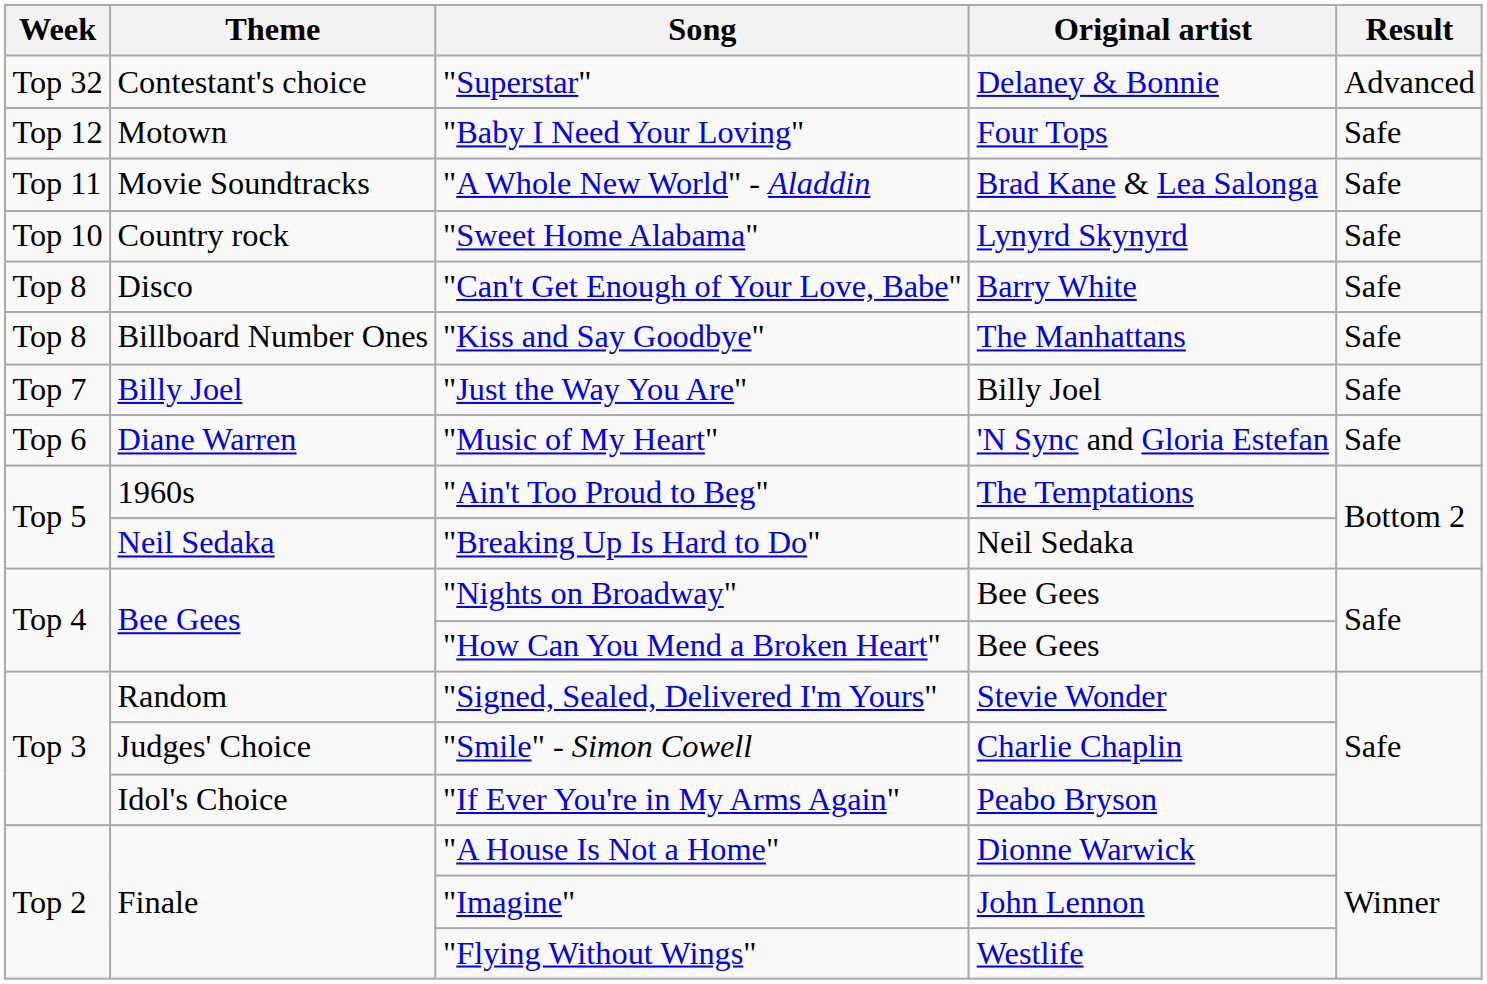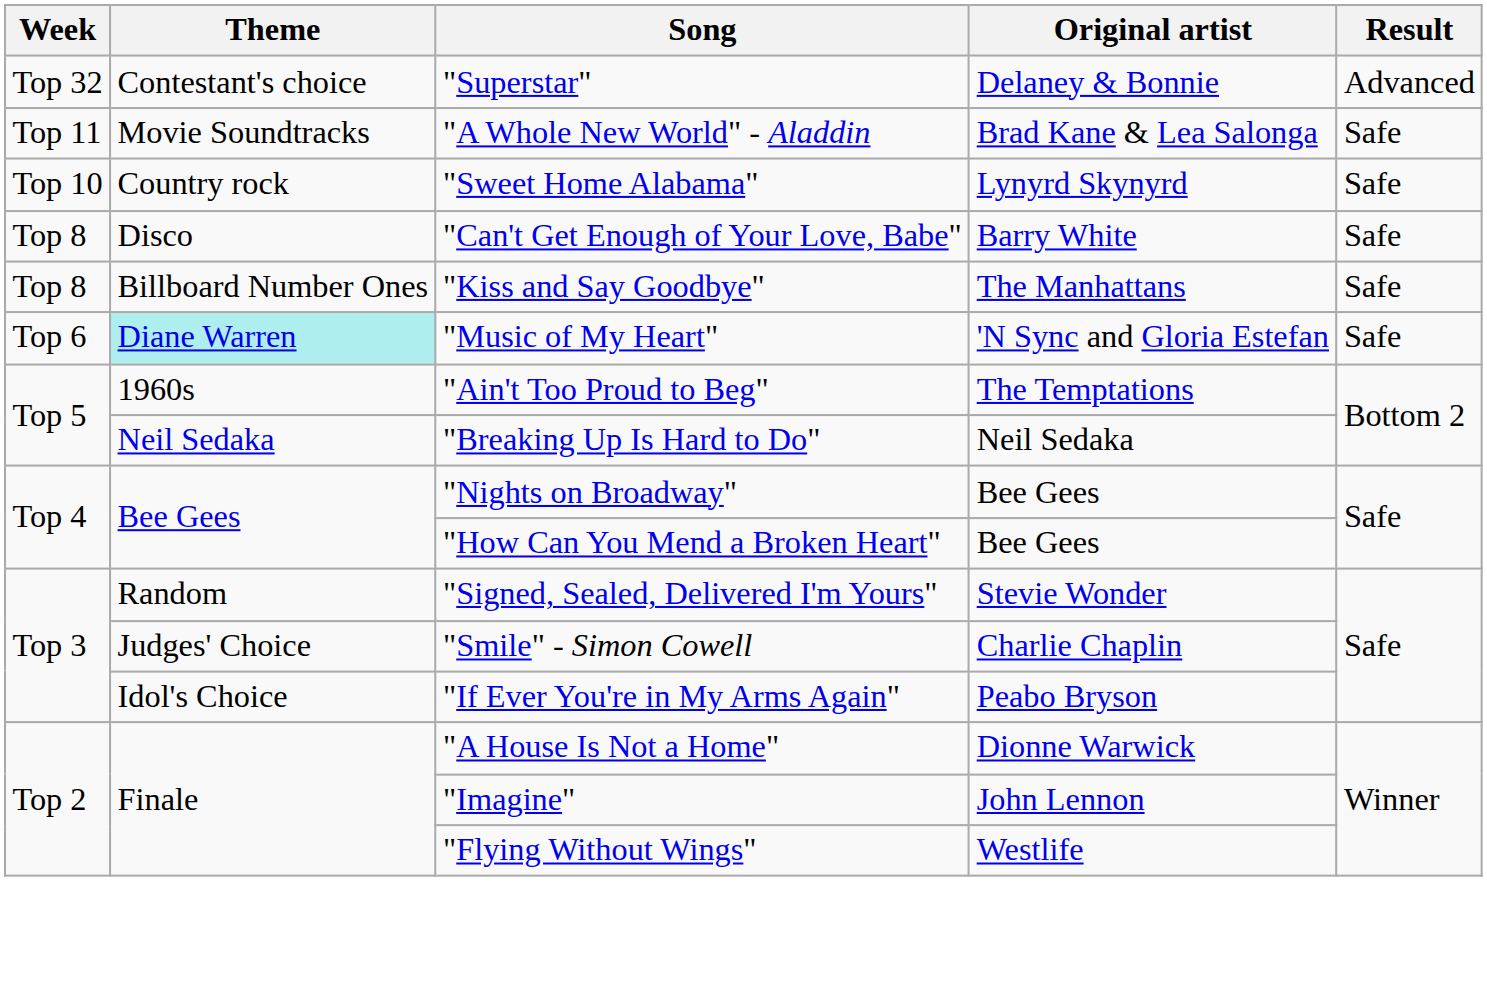- row: Top 12 | Motown | "Baby I Need Your Loving" | Four Tops | Safe
- row: Top 7 | Billy Joel | "Just the Way You Are" | Billy Joel | Safe
"Music of My Heart" | Theme: no background -> paleturquoise background
